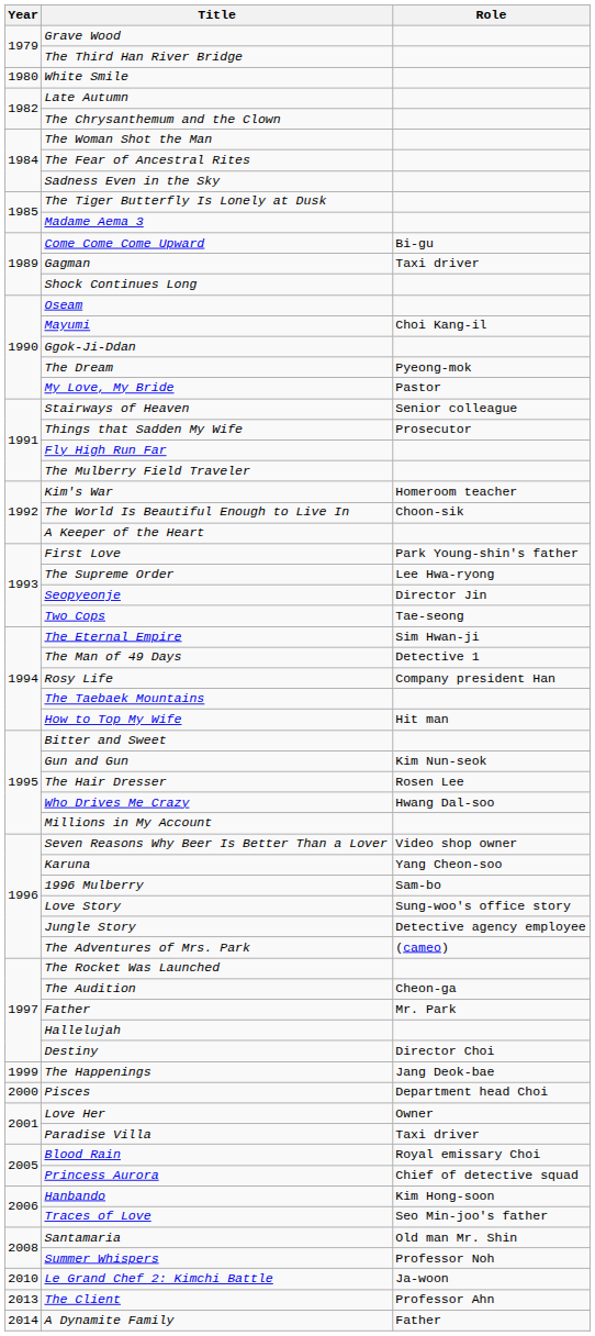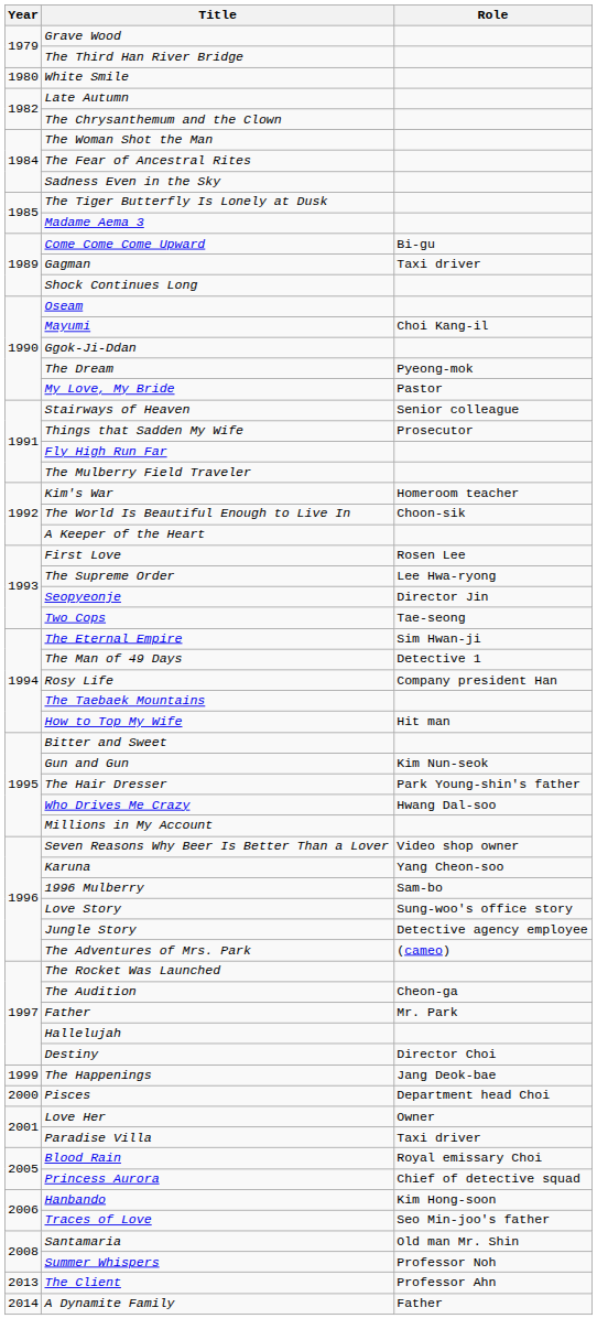First Love | Role: Park Young-shin's father -> Rosen Lee
The Hair Dresser | Role: Rosen Lee -> Park Young-shin's father
- row: 2010 | Le Grand Chef 2: Kimchi Battle | Ja-woon
